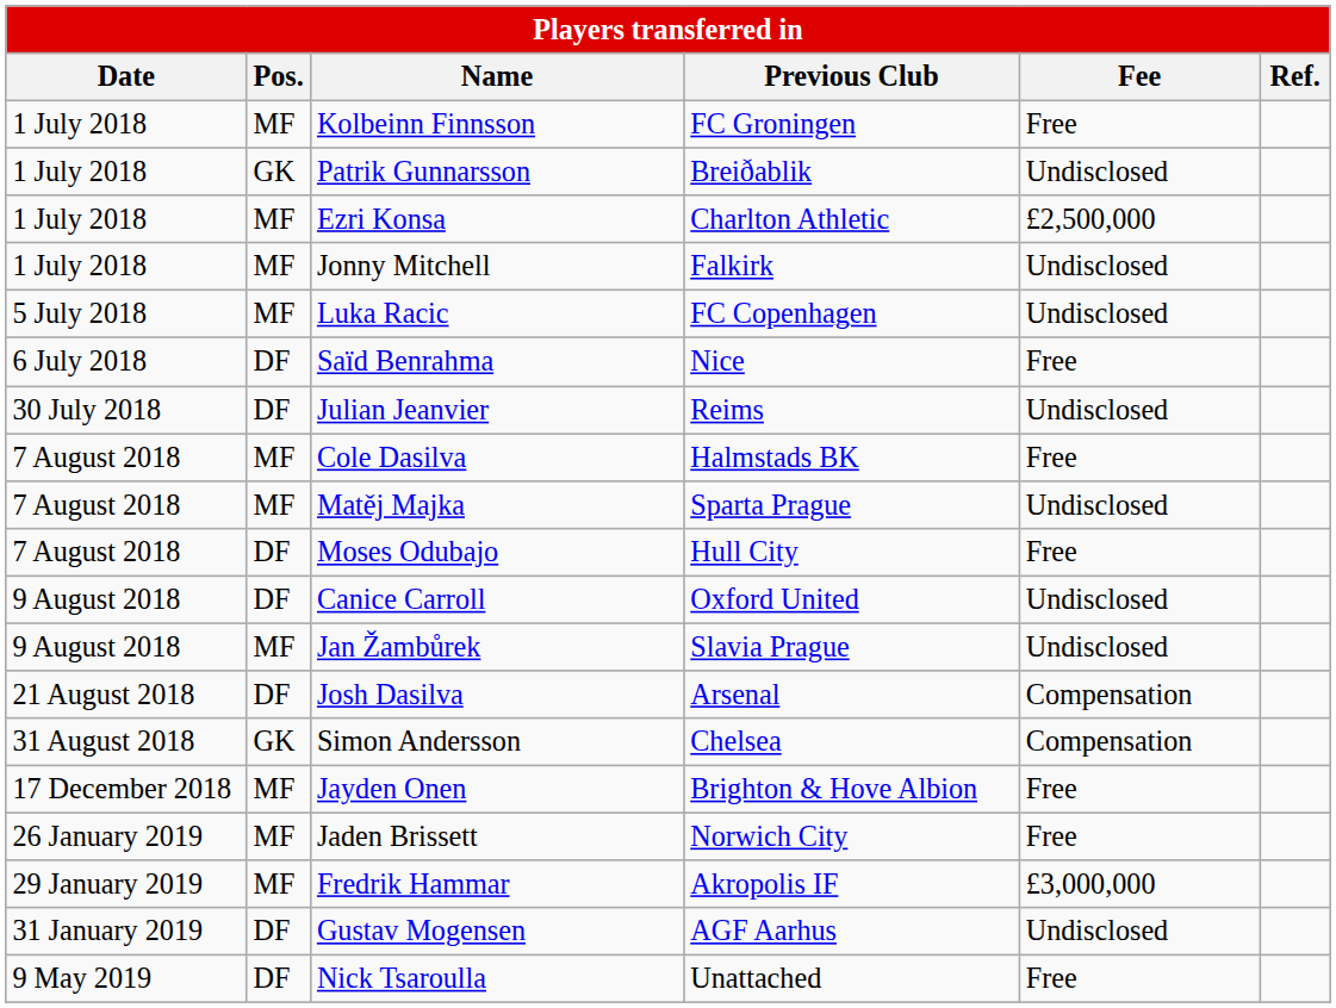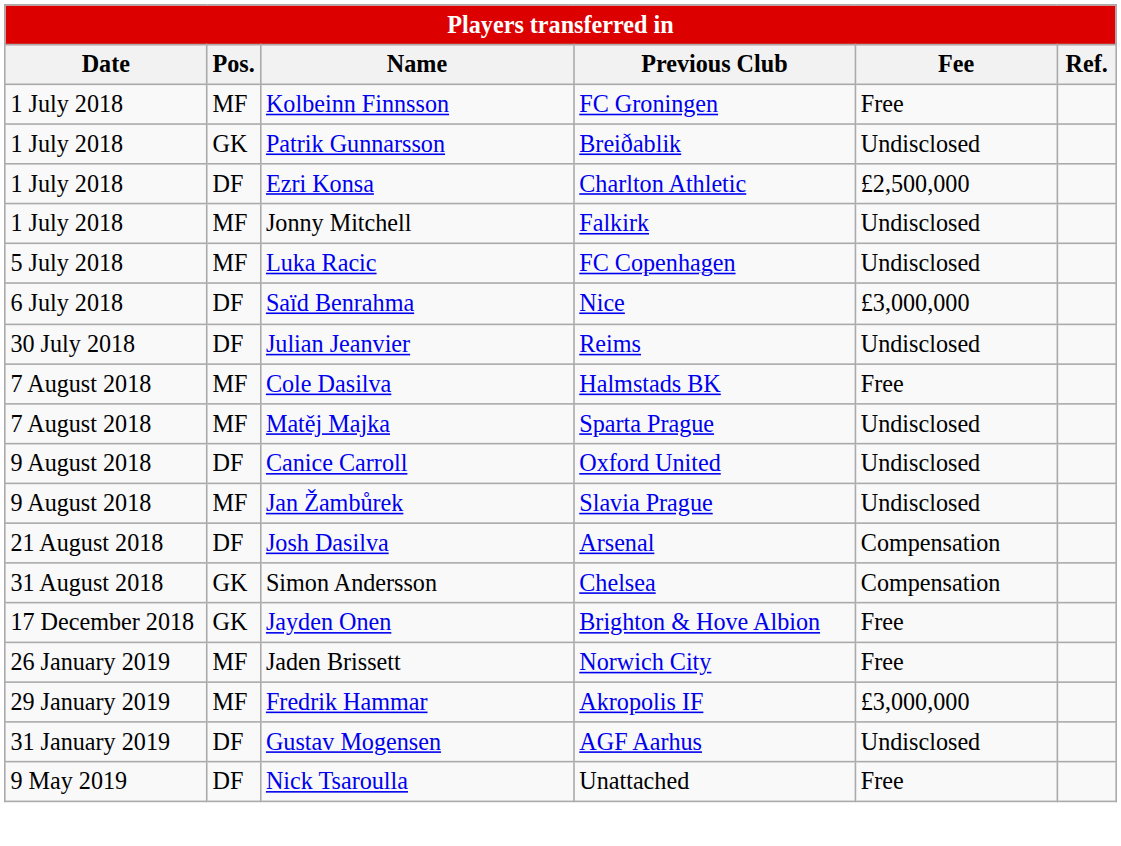Ezri Konsa | Pos.: MF -> DF
Saïd Benrahma | Fee: Free -> £3,000,000
- row: 7 August 2018 | DF | Moses Odubajo | Hull City | Free
Jayden Onen | Pos.: MF -> GK
